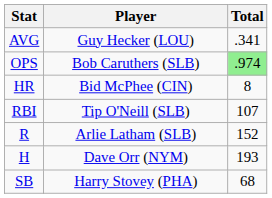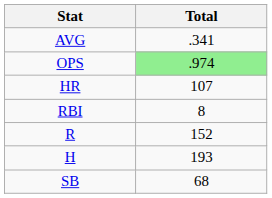- column: Player | Guy Hecker (LOU) | Bob Caruthers (SLB) | Bid McPhee (CIN) | Tip O'Neill (SLB) | Arlie Latham (SLB) | Dave Orr (NYM) | Harry Stovey (PHA)
HR | Total: 8 -> 107
RBI | Total: 107 -> 8
